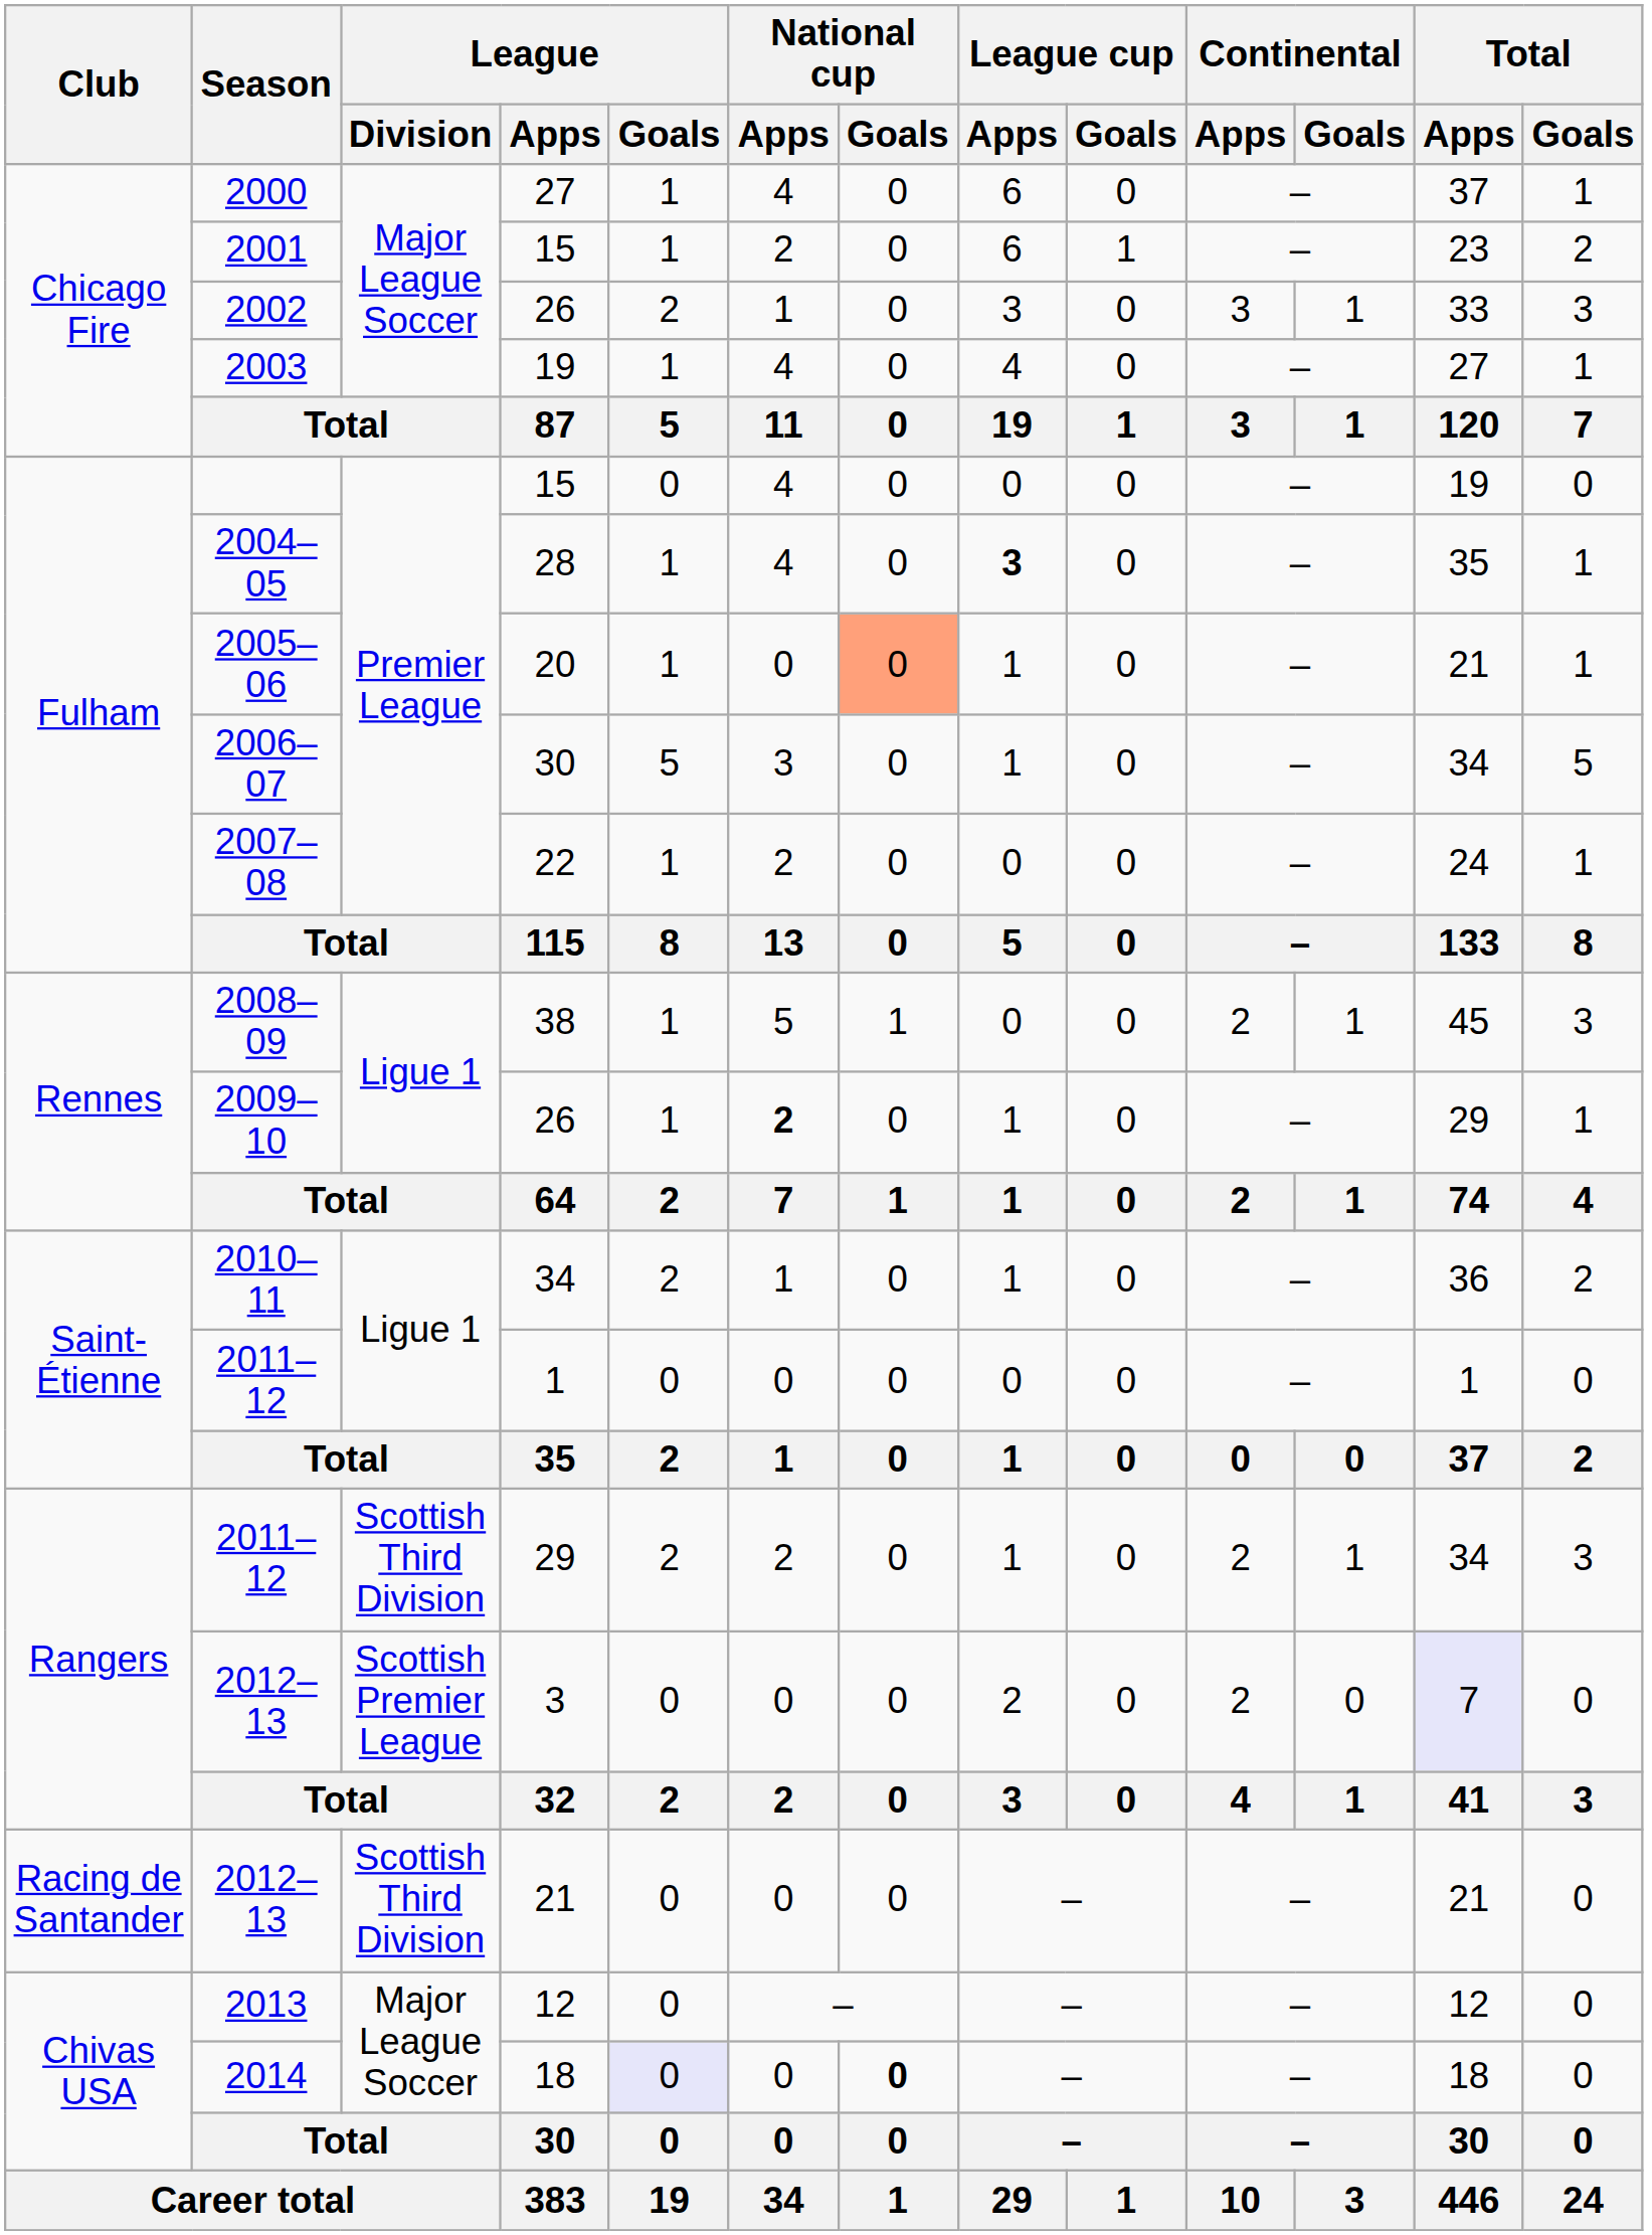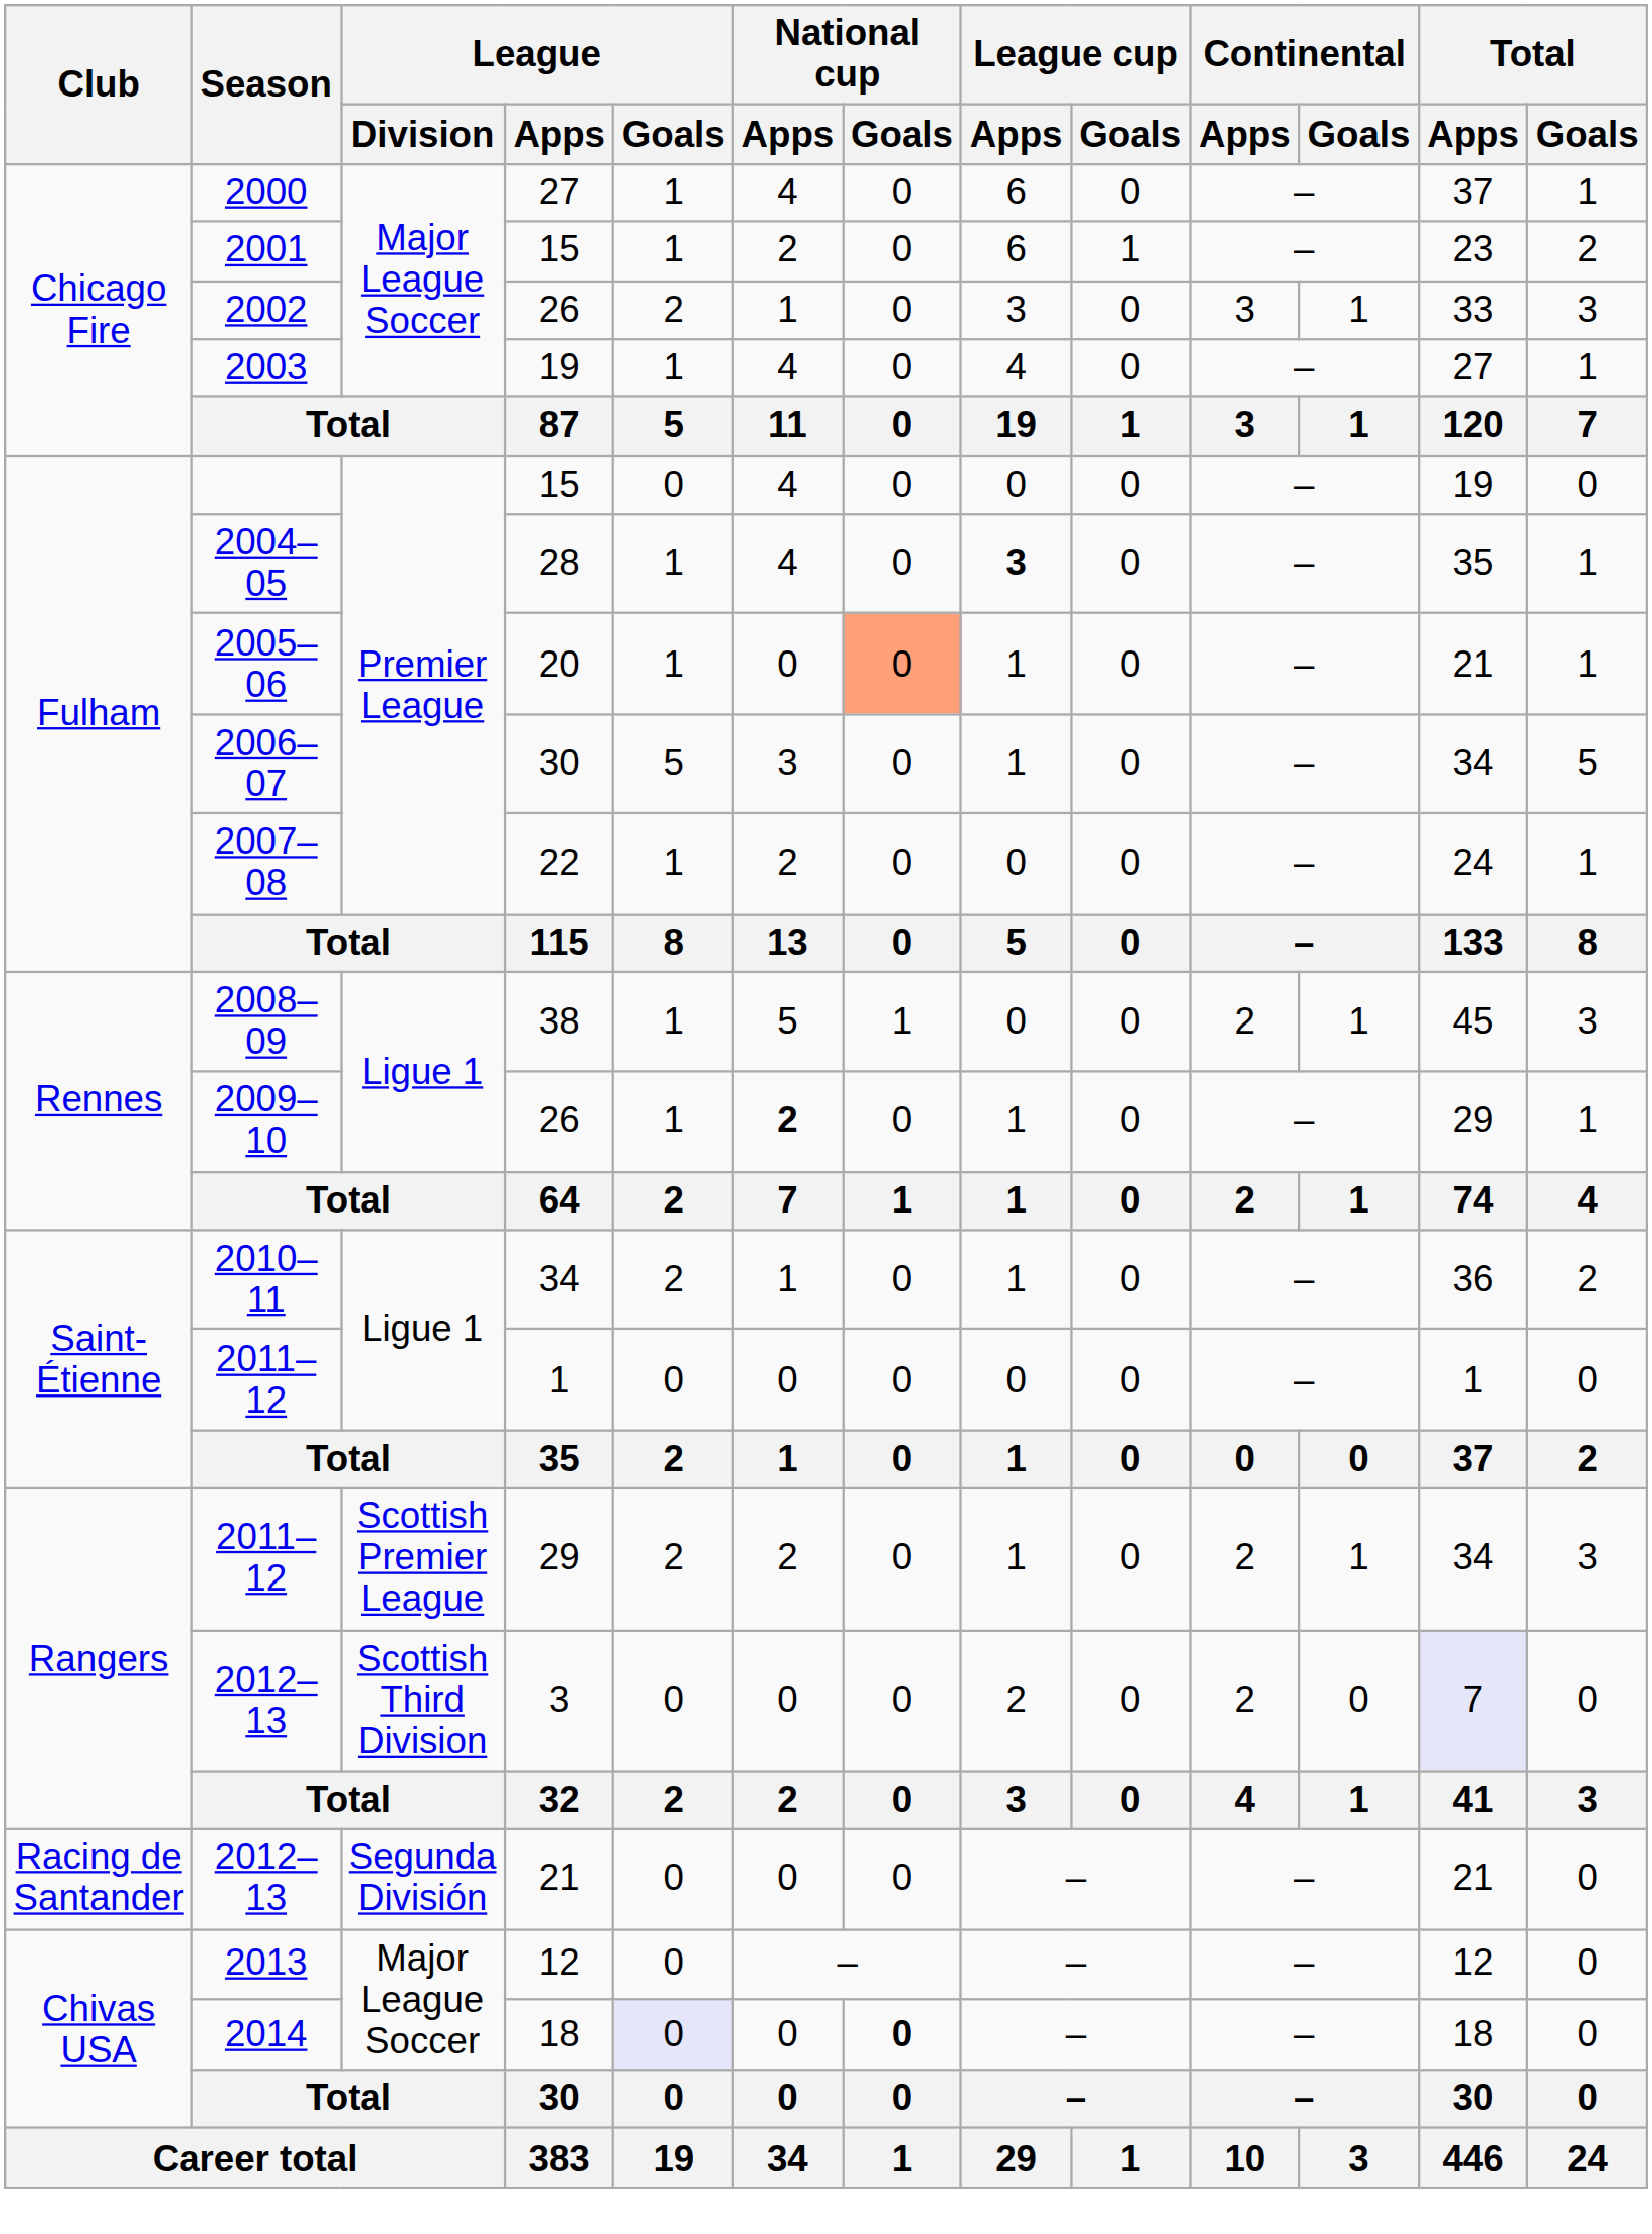2011–12 / 29 | League / Division: Scottish Third Division -> Scottish Premier League
2012–13 / 3 | League / Division: Scottish Premier League -> Scottish Third Division
2012–13 / 21 | League / Division: Scottish Third Division -> Segunda División
